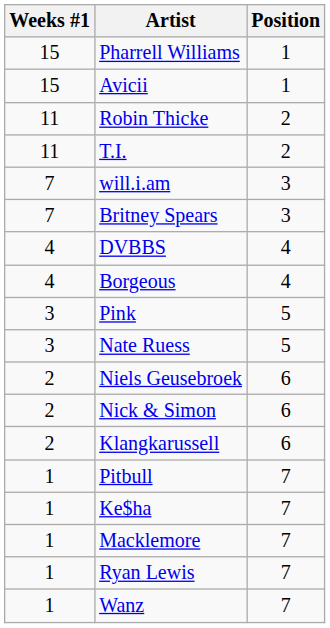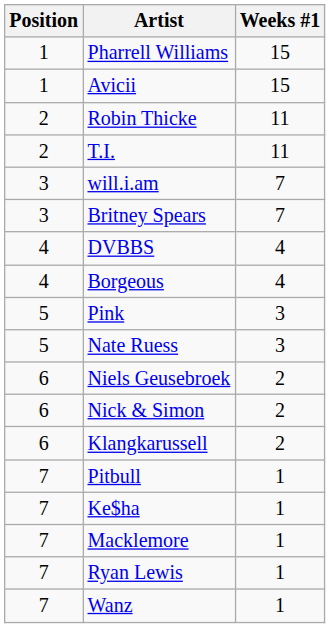columns swapped: Position <-> Weeks #1
